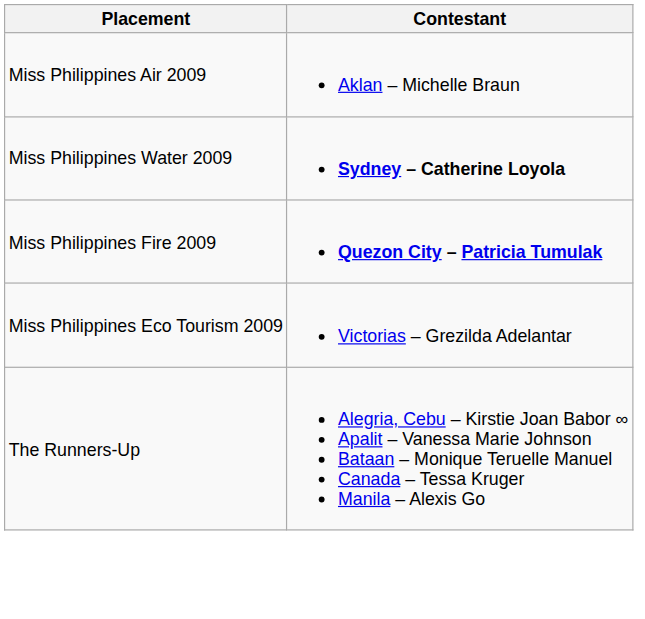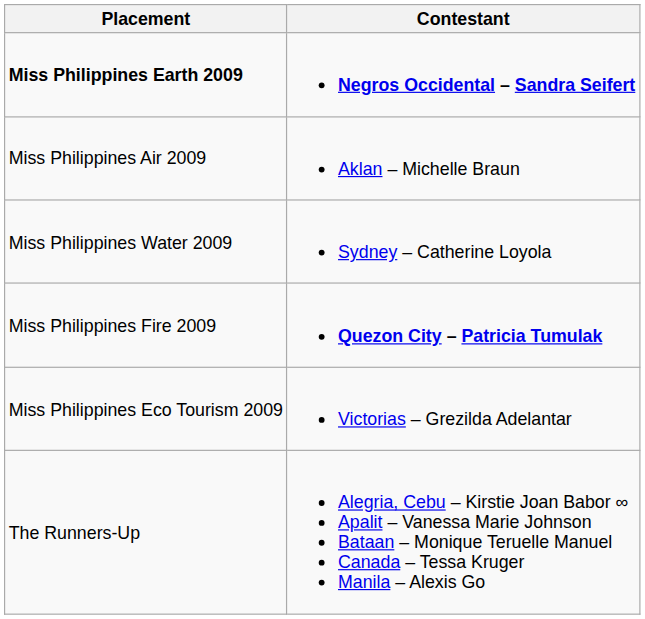+ row: Miss Philippines Earth 2009 | Negros Occidental – Sandra Seifert
Miss Philippines Water 2009 | Contestant: bold -> normal
